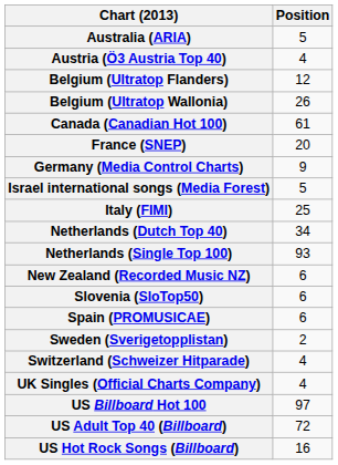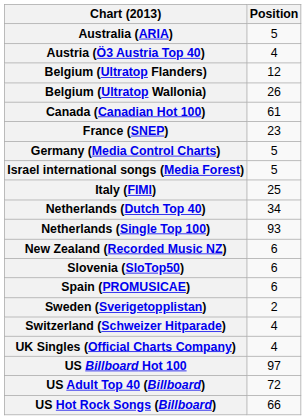France (SNEP) | Position: 20 -> 23
Germany (Media Control Charts) | Position: 9 -> 5
US Hot Rock Songs (Billboard) | Position: 16 -> 66
